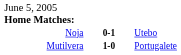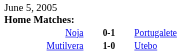Noja | column 3: Utebo -> Portugalete
Mutilvera | column 3: Portugalete -> Utebo
